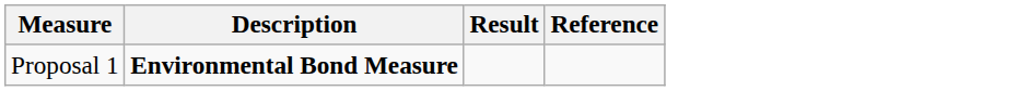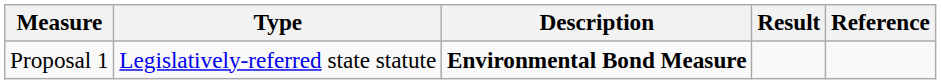+ column: Type | Legislatively-referred state statute
